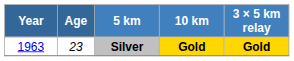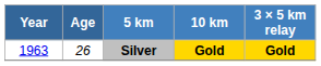Silver | Age: 23 -> 26
